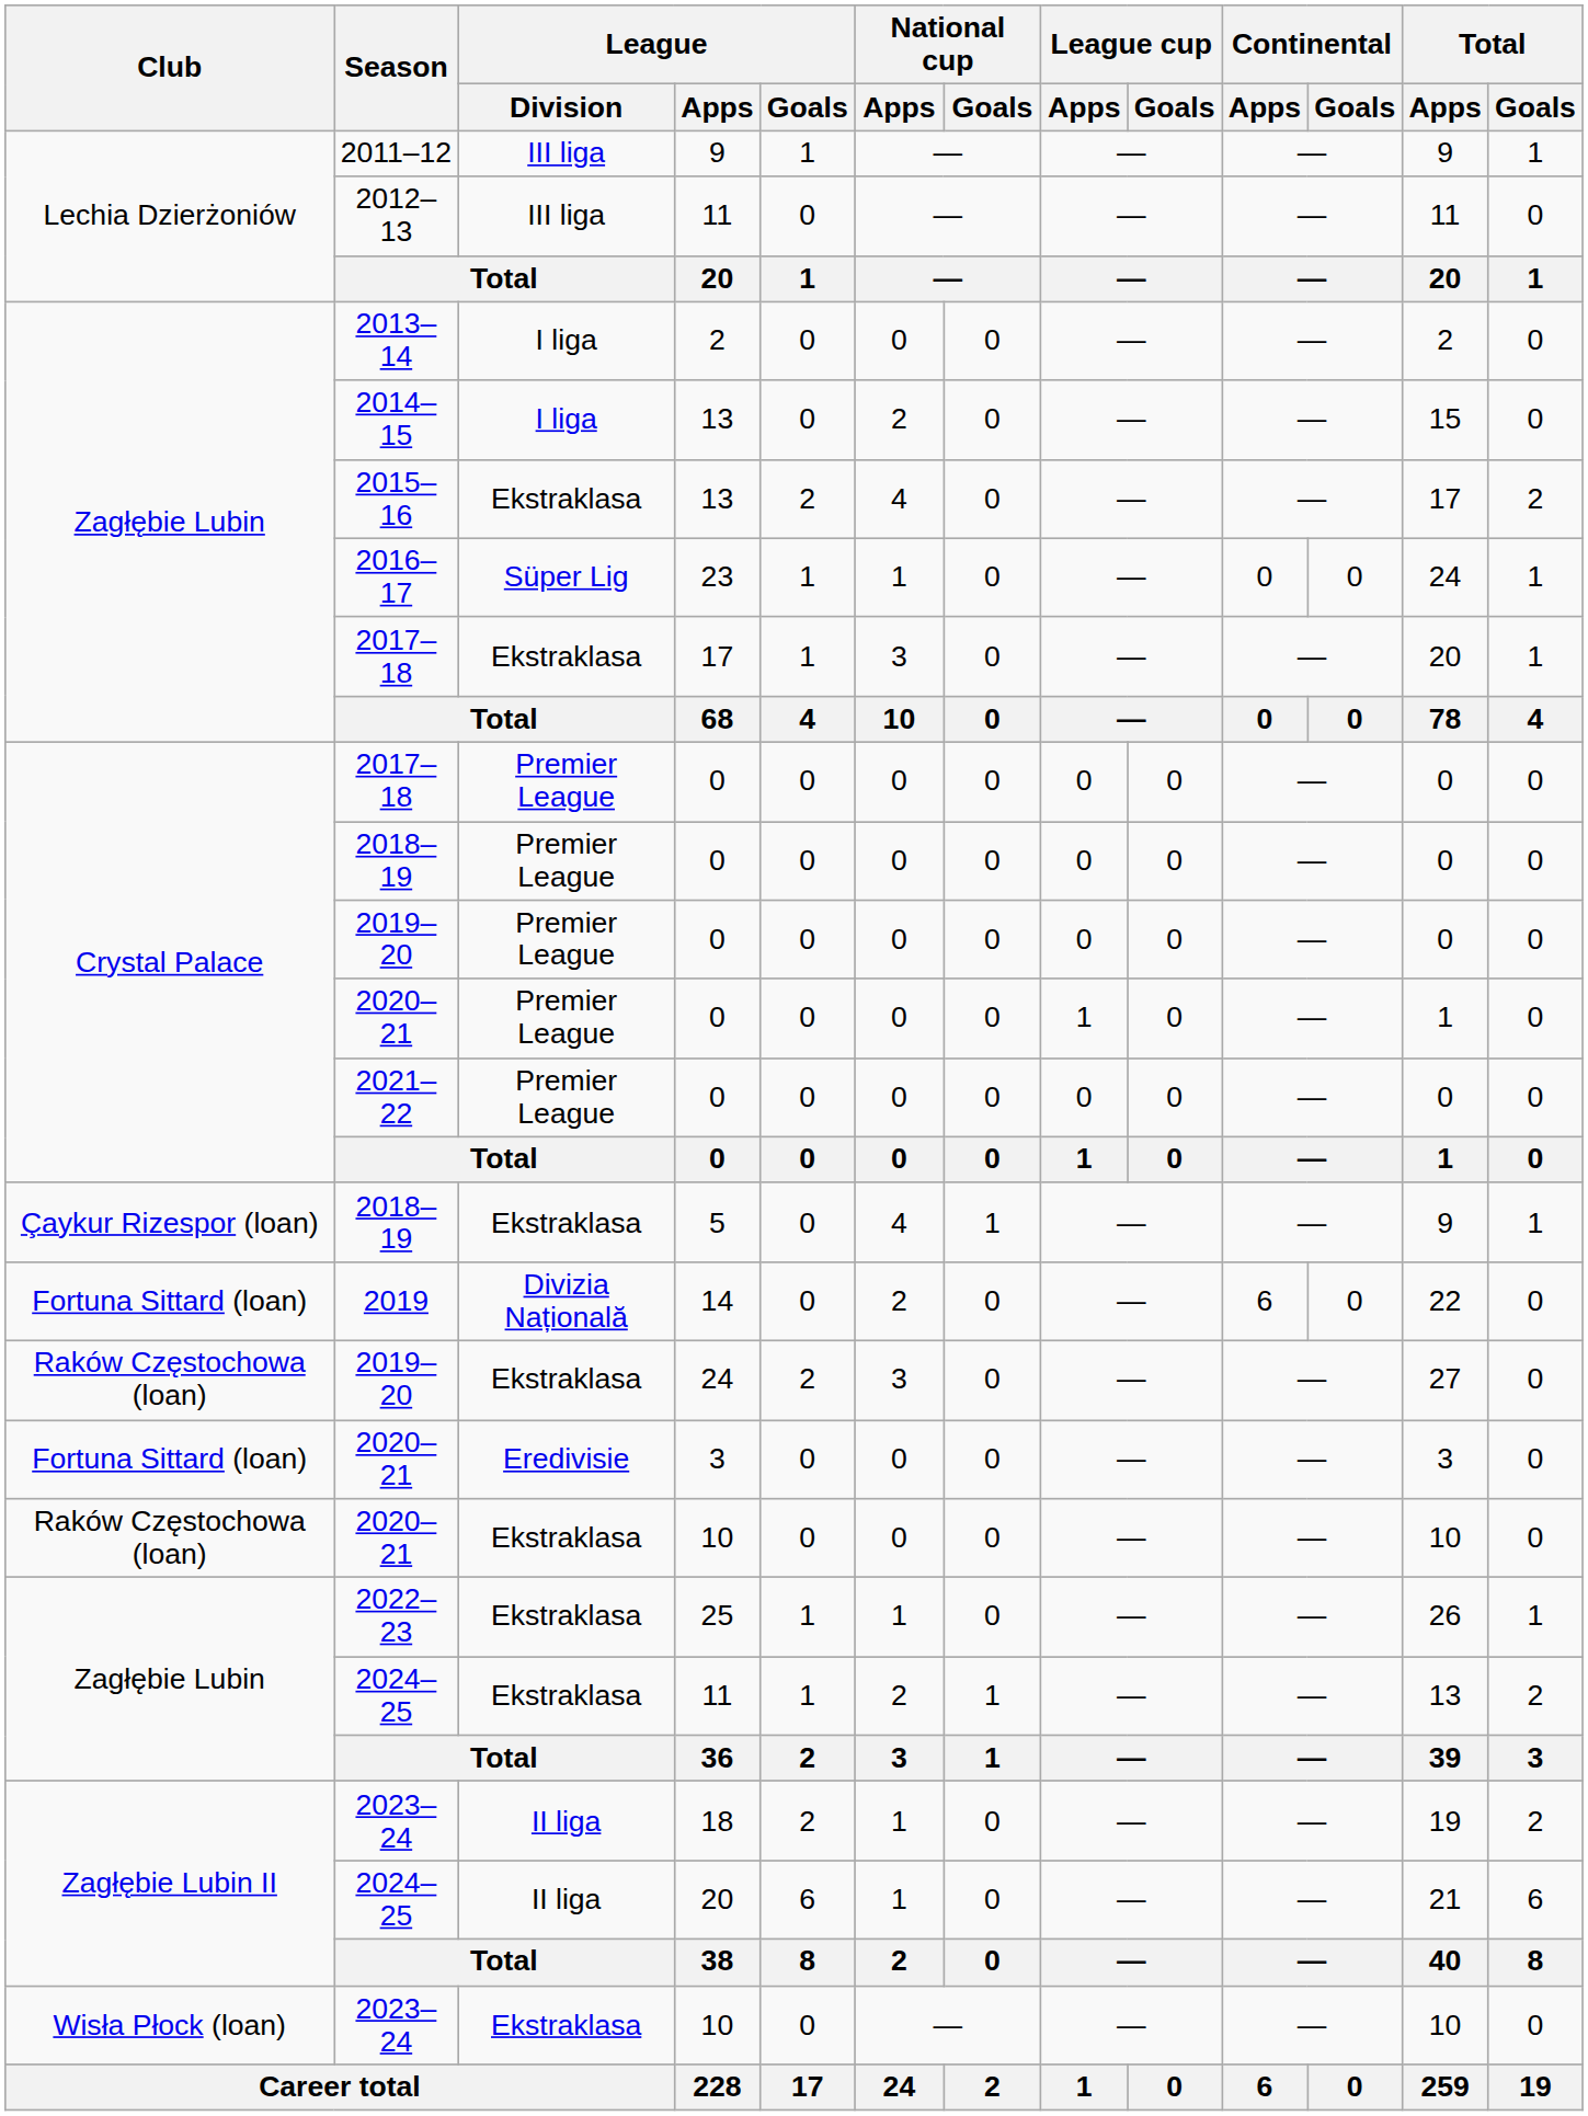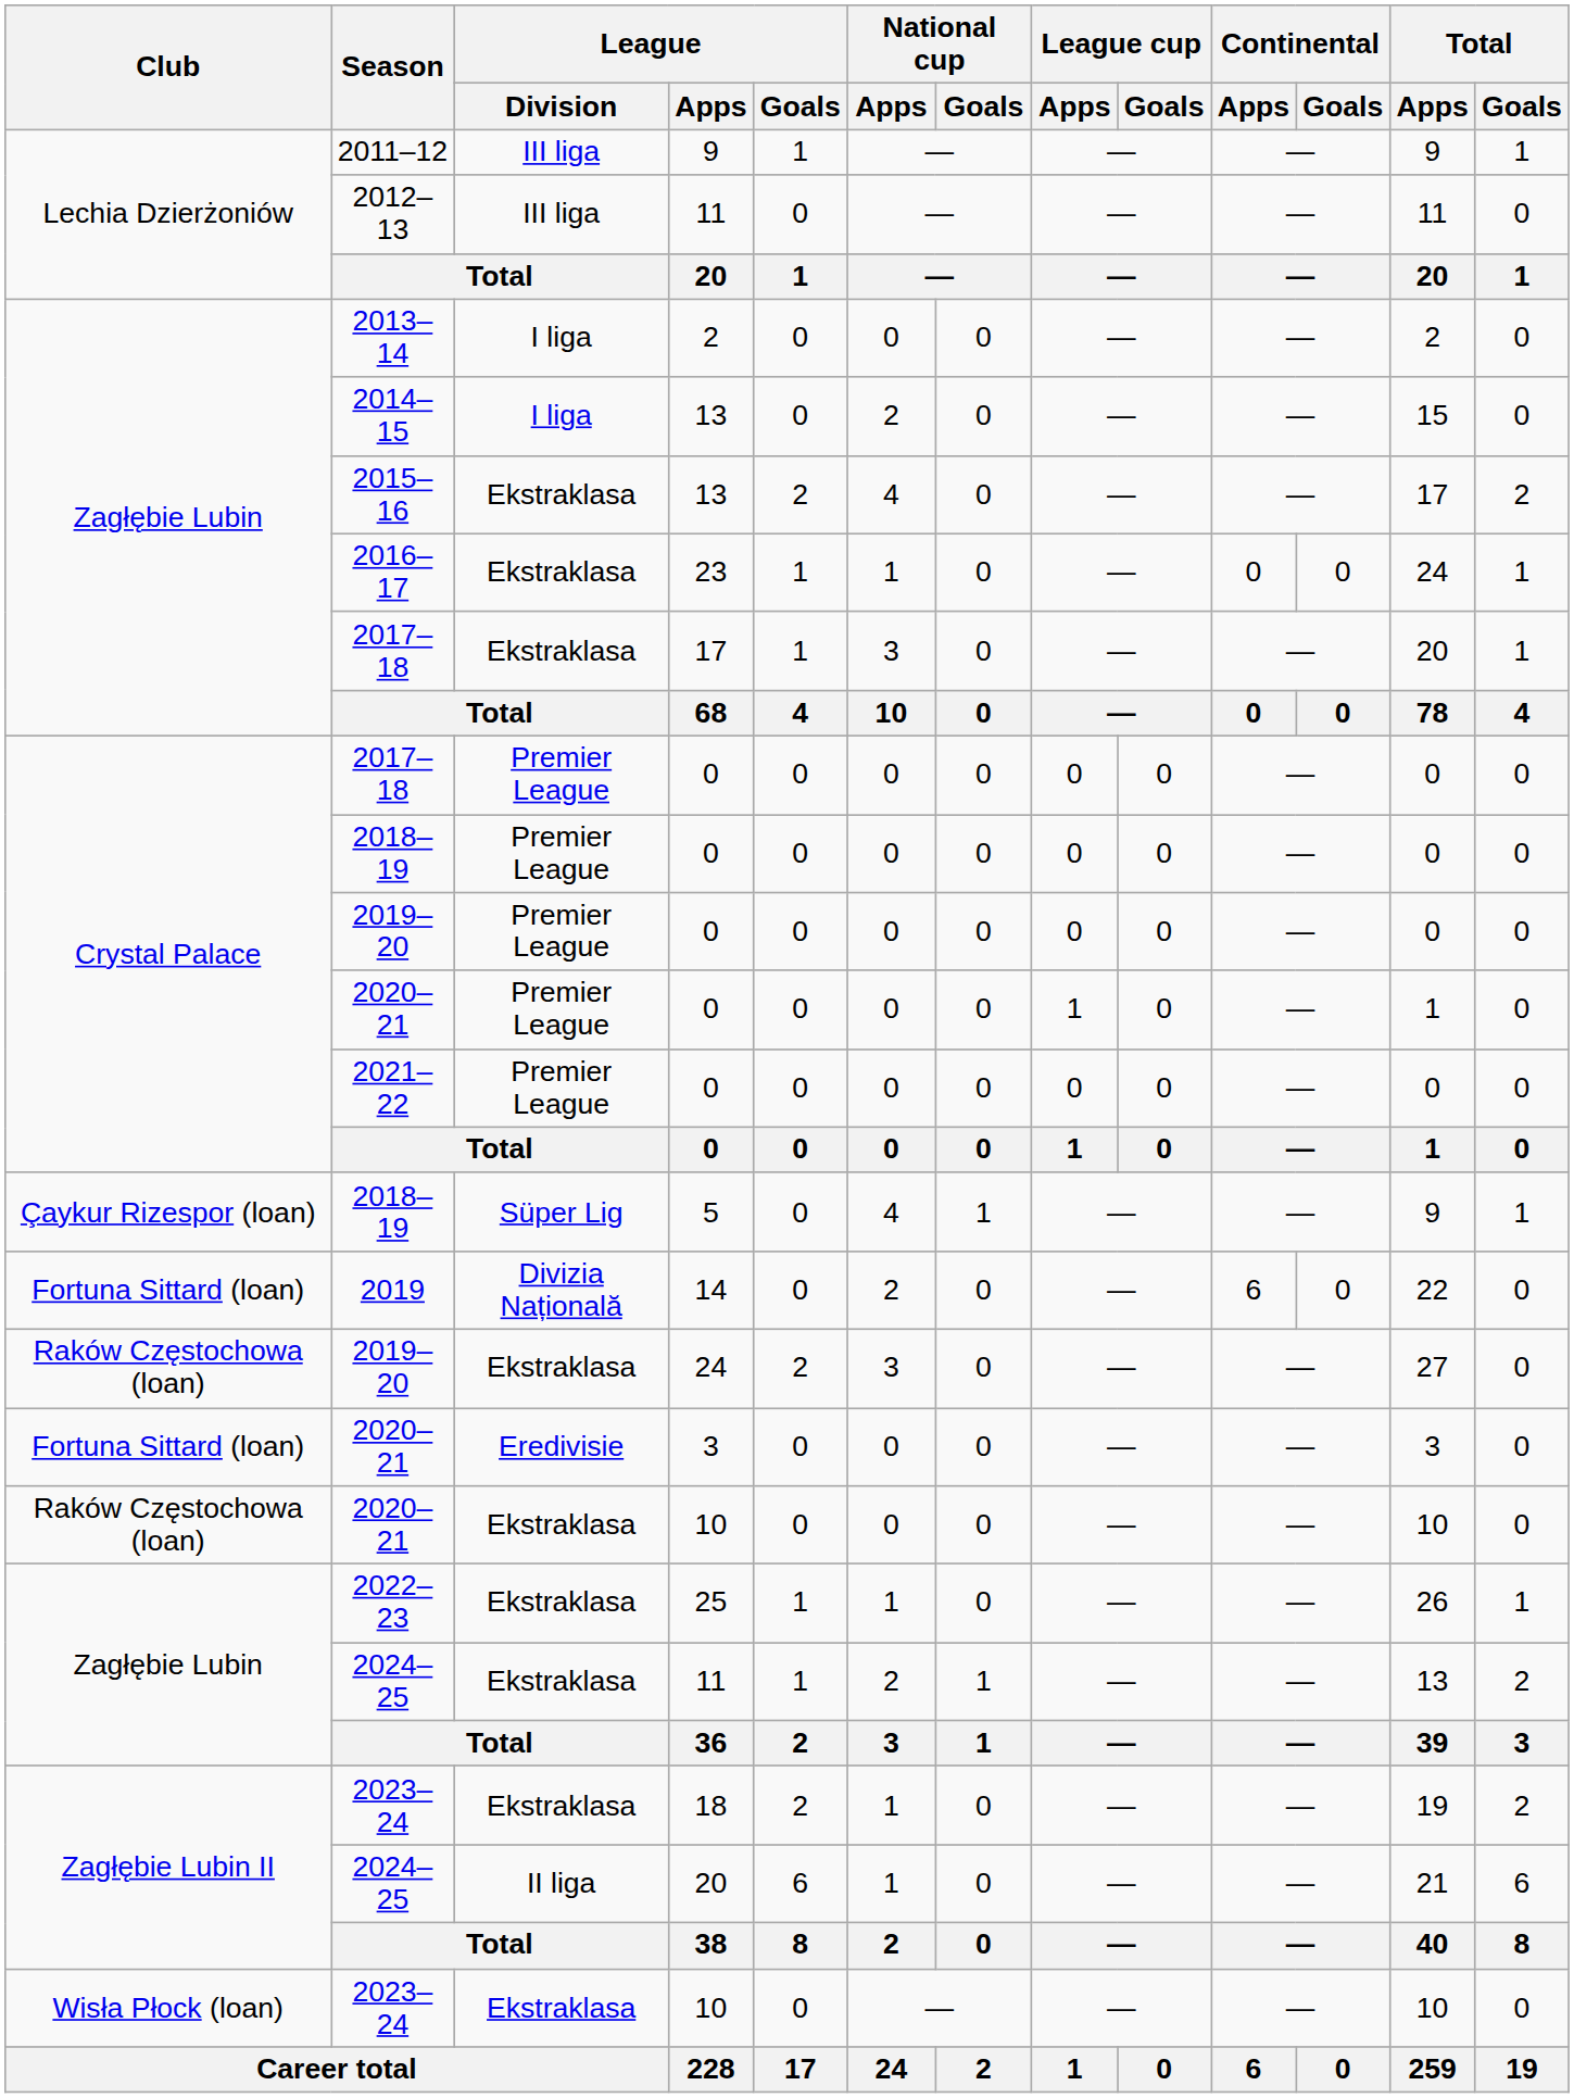2016–17 | League / Division: Süper Lig -> Ekstraklasa
2018–19 / 5 | League / Division: Ekstraklasa -> Süper Lig
2023–24 / 18 | League / Division: II liga -> Ekstraklasa
